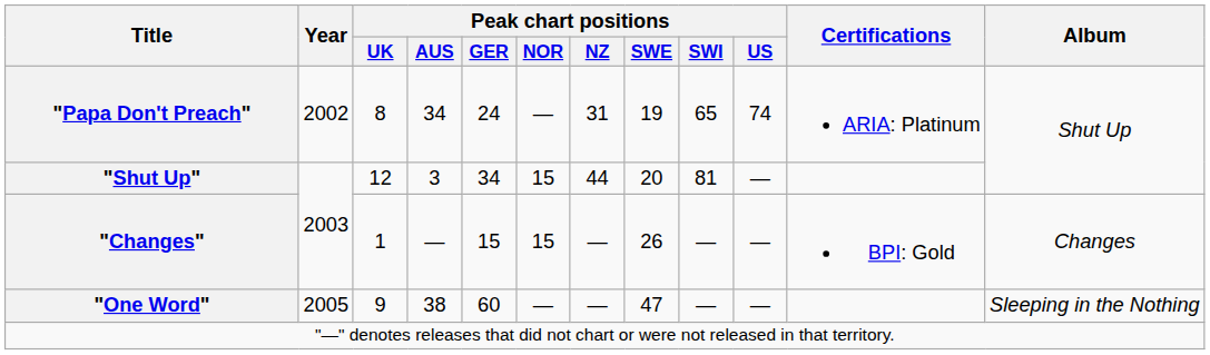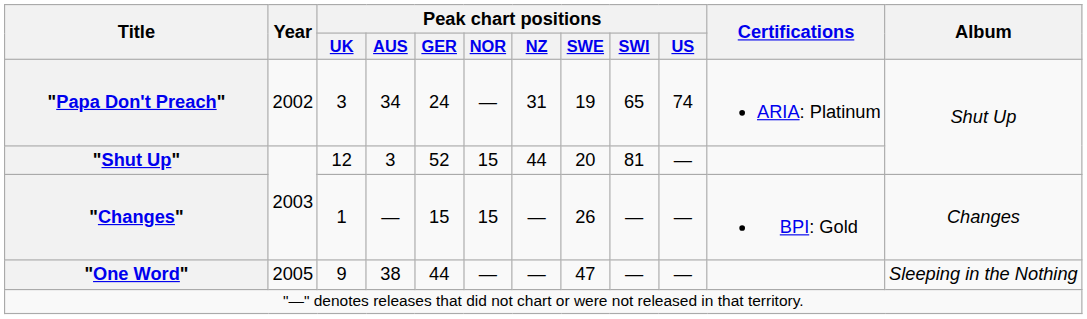"Papa Don't Preach" | Peak chart positions / UK: 8 -> 3
"Shut Up" | Peak chart positions / GER: 34 -> 52
"One Word" | Peak chart positions / GER: 60 -> 44
